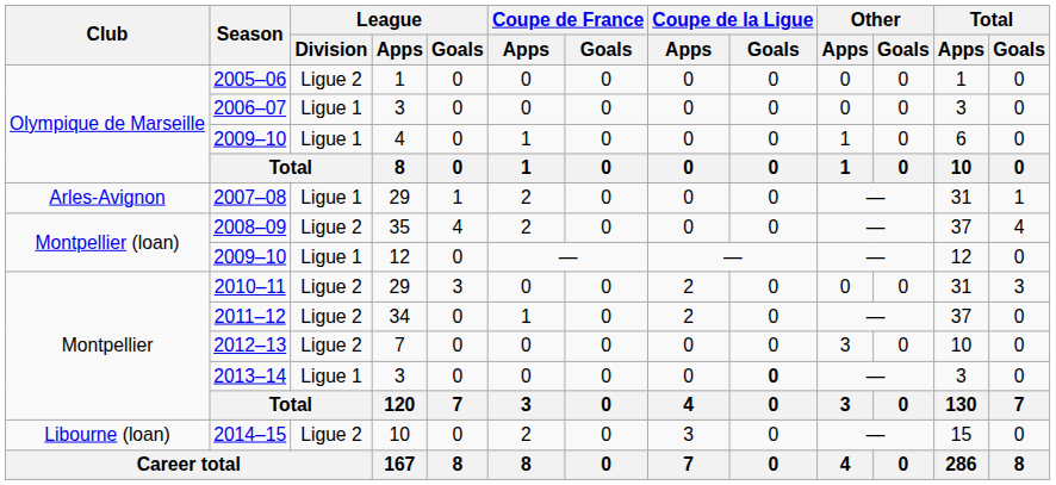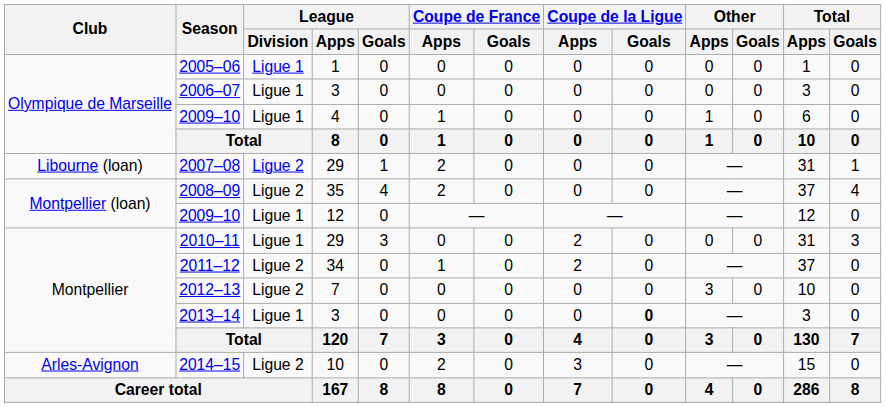2005–06 | League / Division: Ligue 2 -> Ligue 1
2007–08 | Club: Arles-Avignon -> Libourne (loan)
2007–08 | League / Division: Ligue 1 -> Ligue 2
2010–11 | League / Division: Ligue 2 -> Ligue 1
2014–15 | Club: Libourne (loan) -> Arles-Avignon
